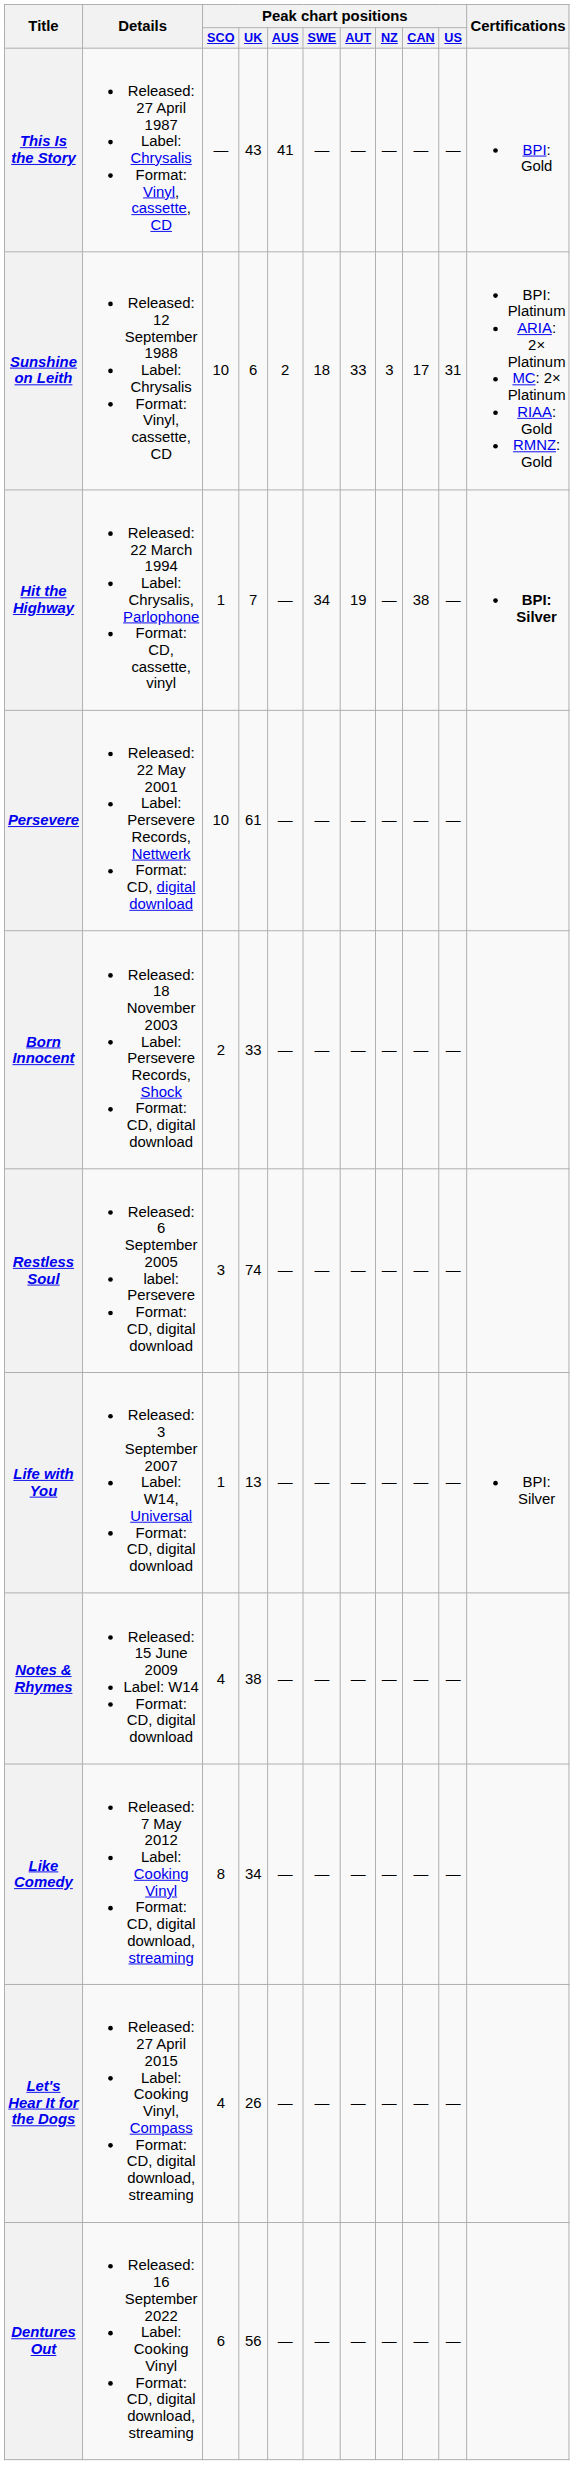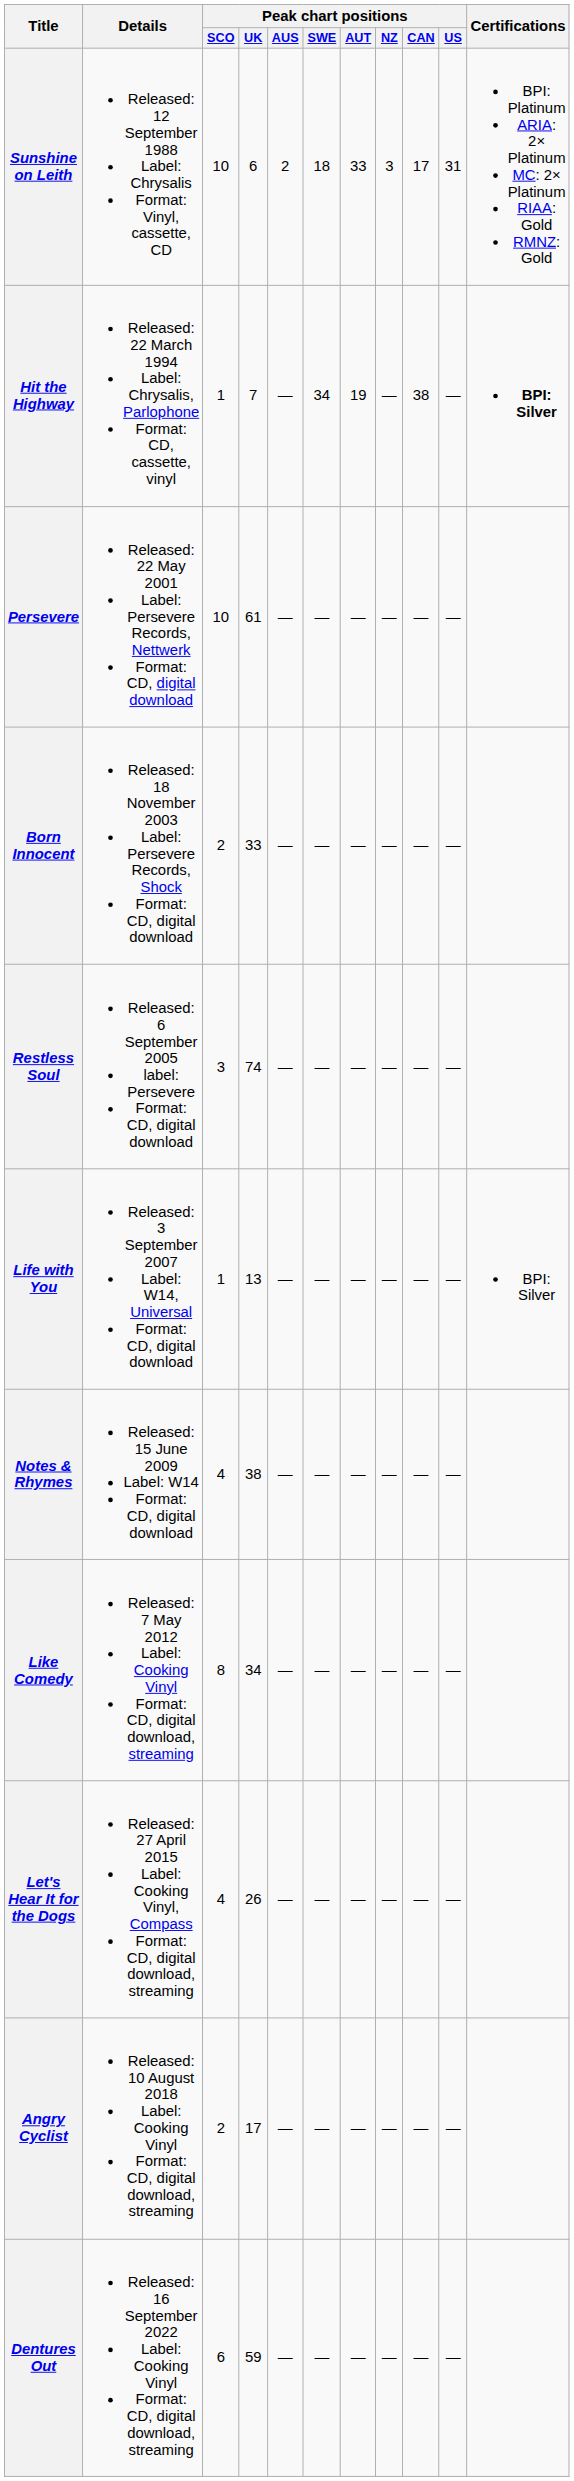- row: This Is the Story | Released: 27 April 1987 Label: Chrysalis Format: Vinyl, cassette, CD | — | 43 | 41 | — | — | — | — | — | BPI: Gold
+ row: Angry Cyclist | Released: 10 August 2018 Label: Cooking Vinyl Format: CD, digital download, streaming | 2 | 17 | — | — | — | — | — | —
Dentures Out | Peak chart positions / UK: 56 -> 59
